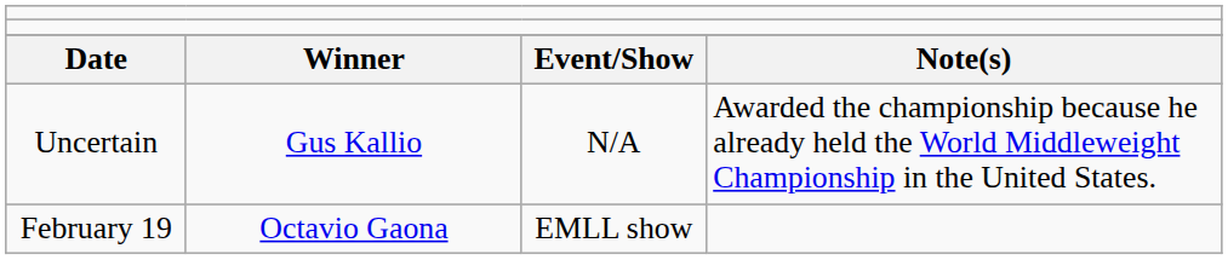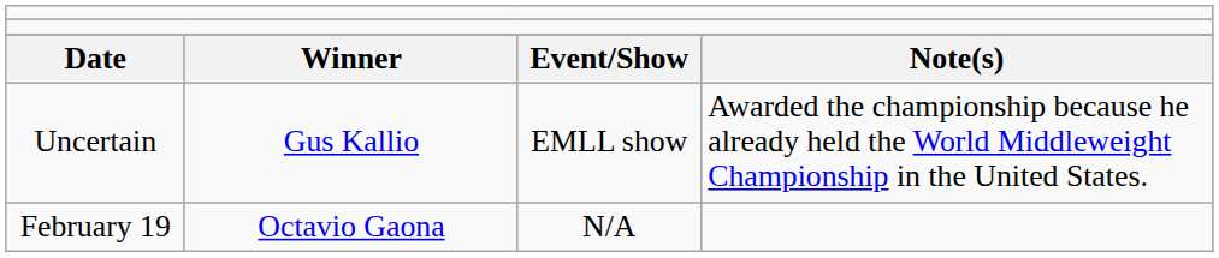Uncertain | column 3: N/A -> EMLL show
February 19 | column 3: EMLL show -> N/A
